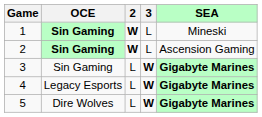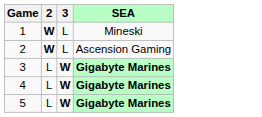- column: OCE | Sin Gaming | Sin Gaming | Sin Gaming | Legacy Esports | Dire Wolves
